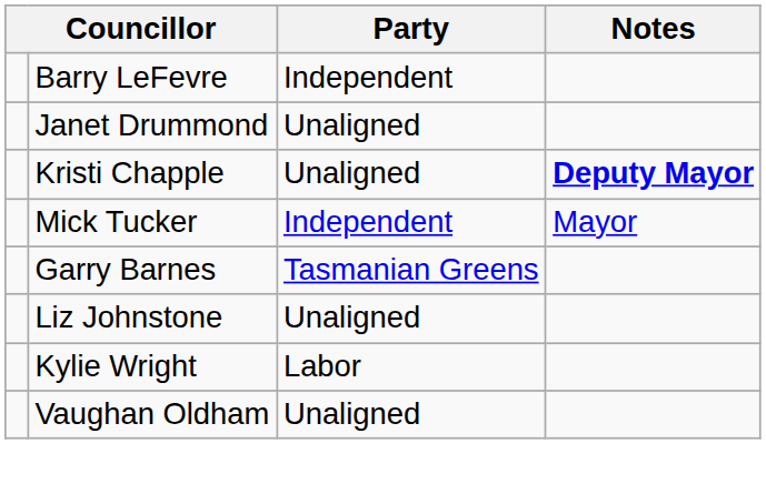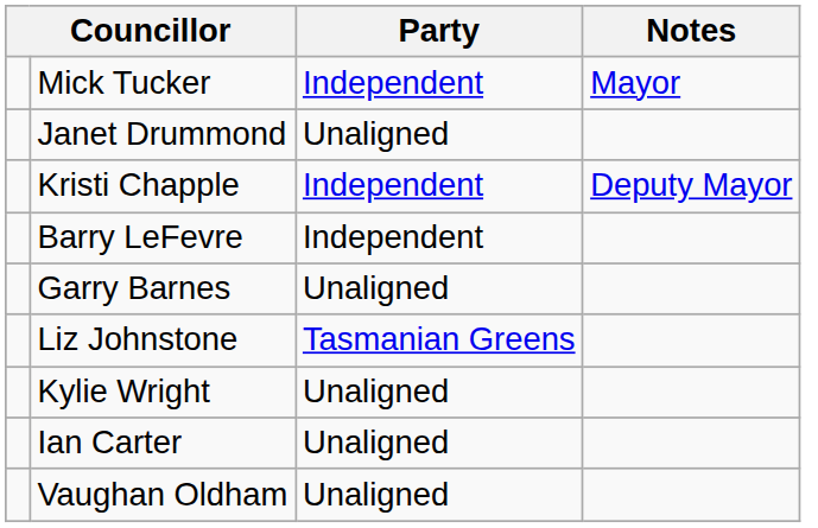rows swapped: Mick Tucker <-> Barry LeFevre
Kristi Chapple | Party: Unaligned -> Independent
Kristi Chapple | Notes: bold -> normal
Garry Barnes | Party: Tasmanian Greens -> Unaligned
Liz Johnstone | Party: Unaligned -> Tasmanian Greens
Kylie Wright | Party: Labor -> Unaligned
+ row: Ian Carter | Unaligned
